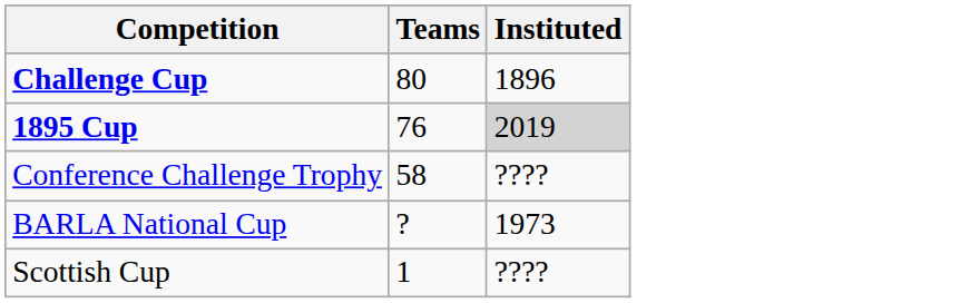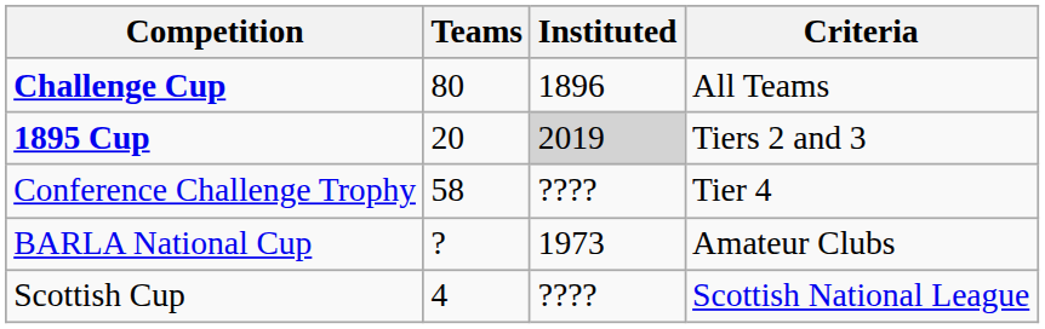+ column: Criteria | All Teams | Tiers 2 and 3 | Tier 4 | Amateur Clubs | Scottish National League
1895 Cup | Teams: 76 -> 20
Scottish Cup | Teams: 1 -> 4
